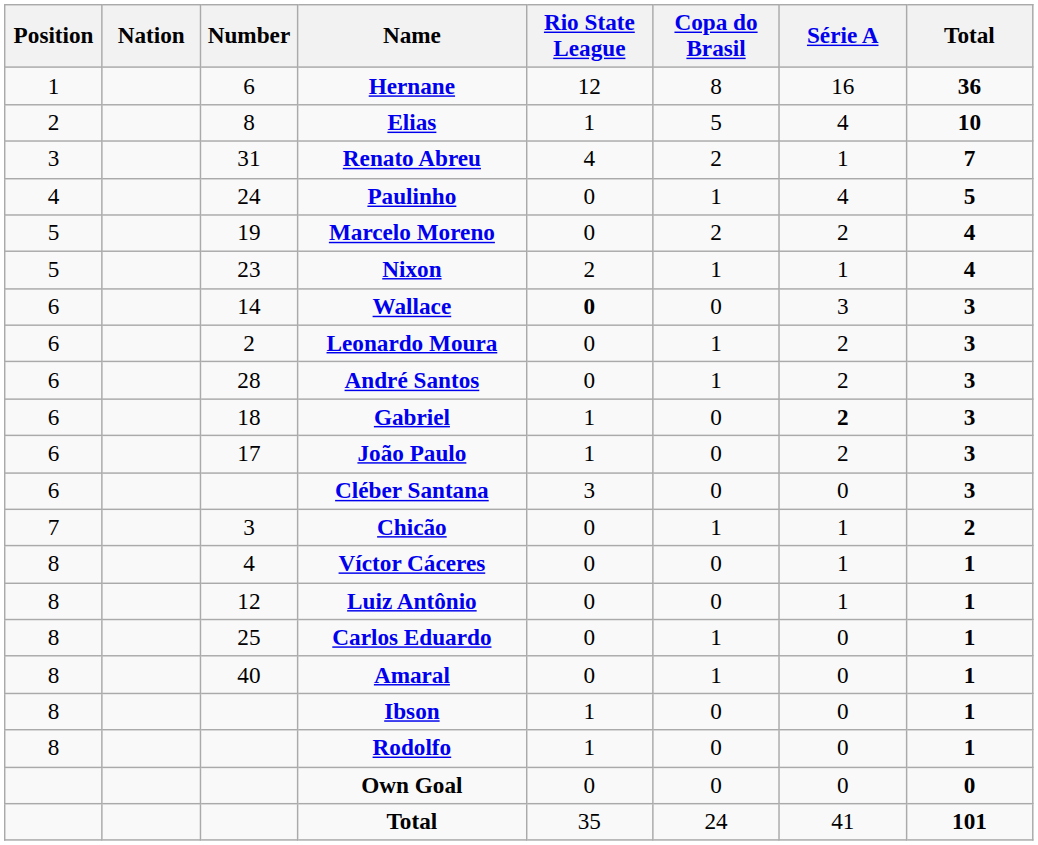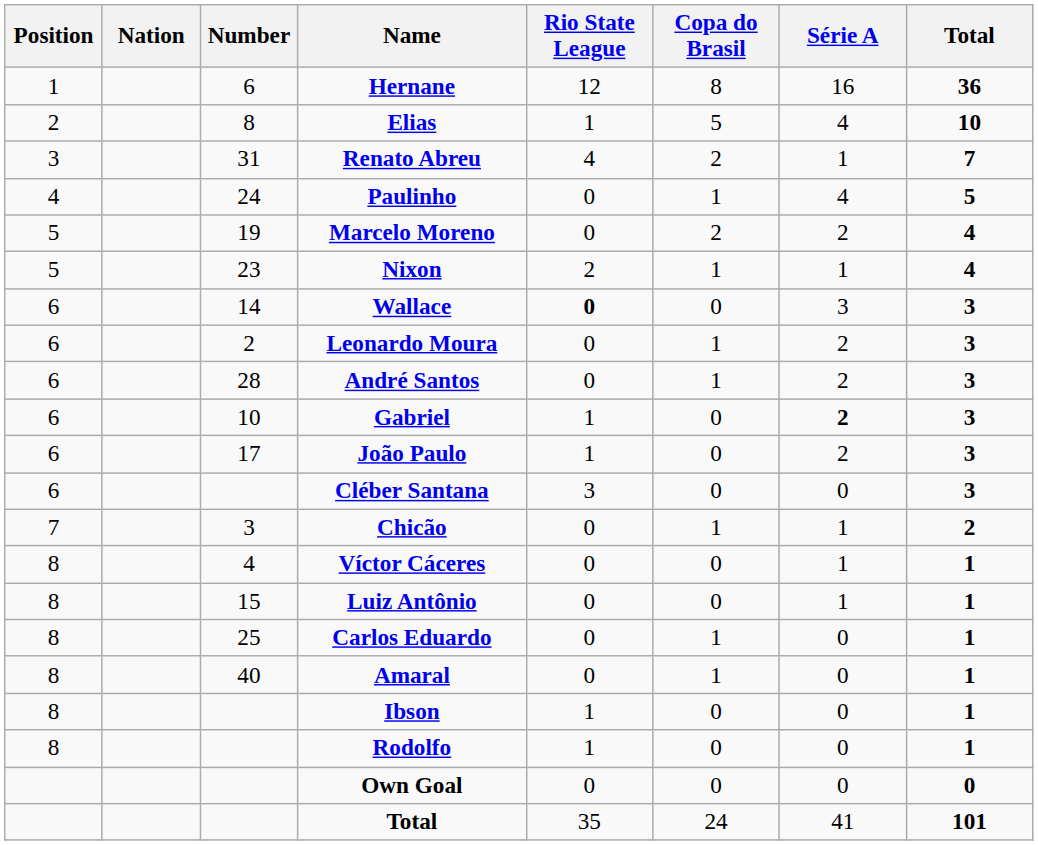Gabriel | Number: 18 -> 10
Luiz Antônio | Number: 12 -> 15
